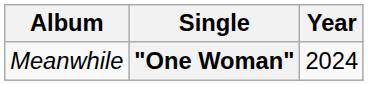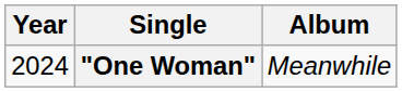columns swapped: Year <-> Album
